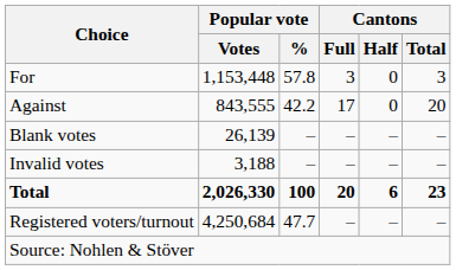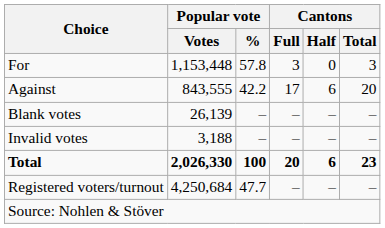Against | Cantons / Half: 0 -> 6
